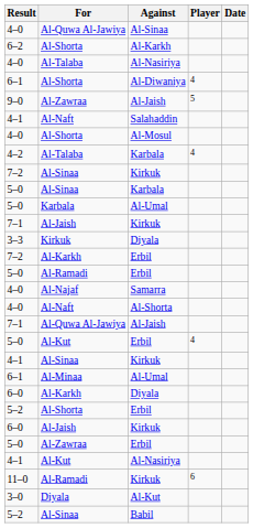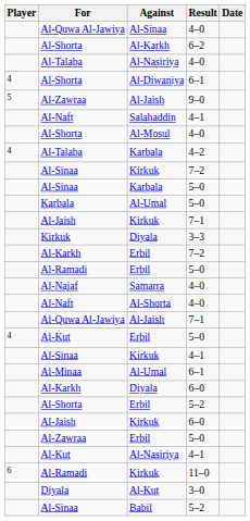columns swapped: Player <-> Result
